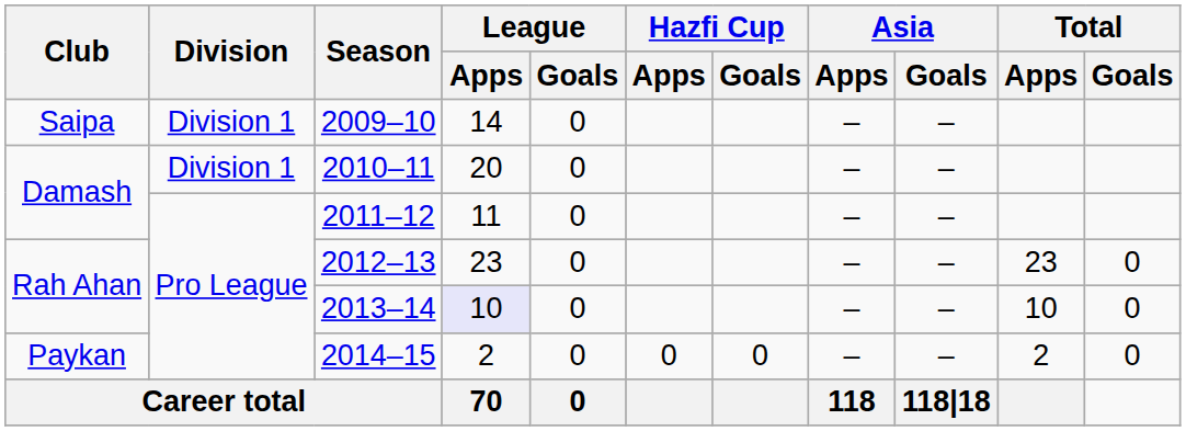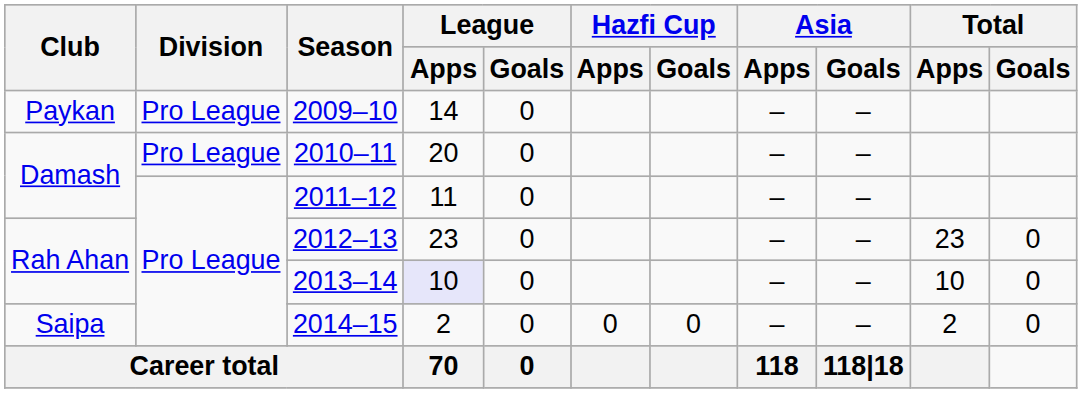2009–10 | Club: Saipa -> Paykan
2009–10 | Division: Division 1 -> Pro League
2010–11 | Division: Division 1 -> Pro League
2014–15 | Club: Paykan -> Saipa
